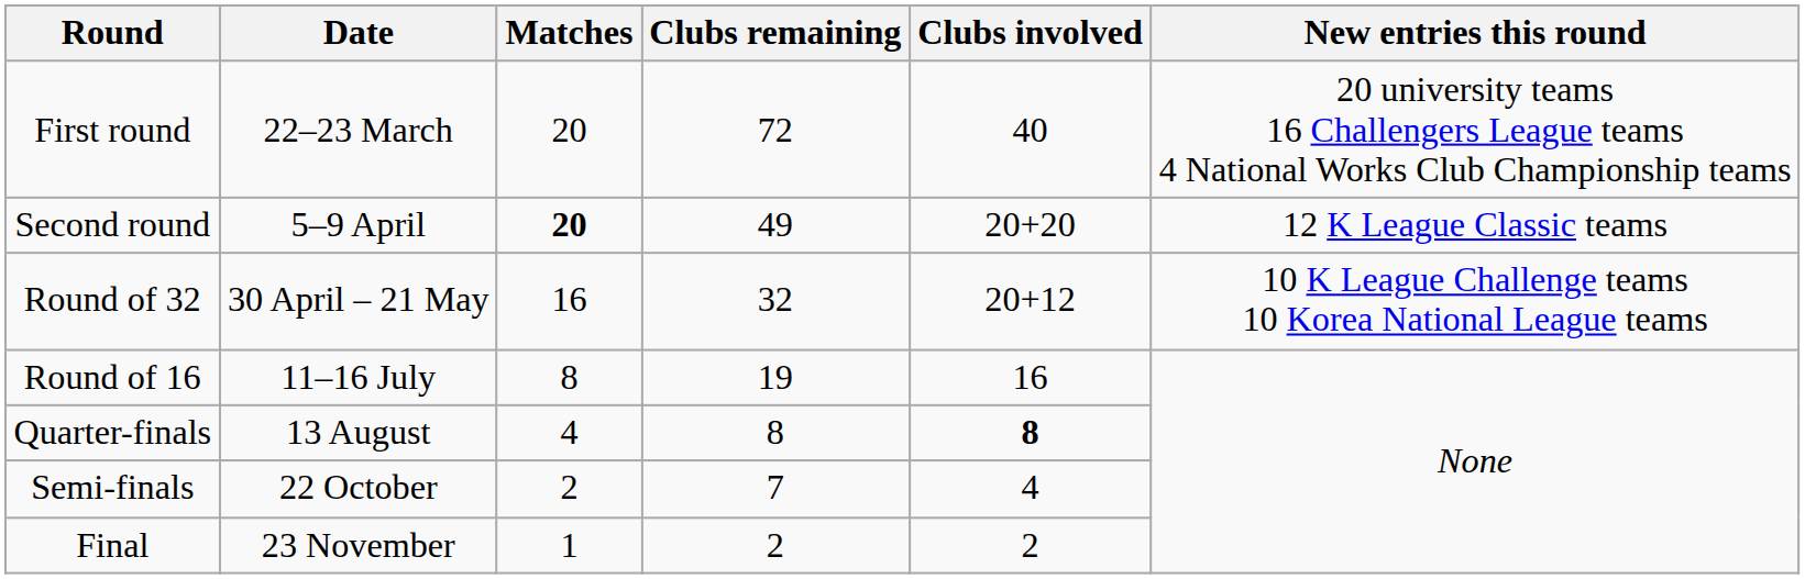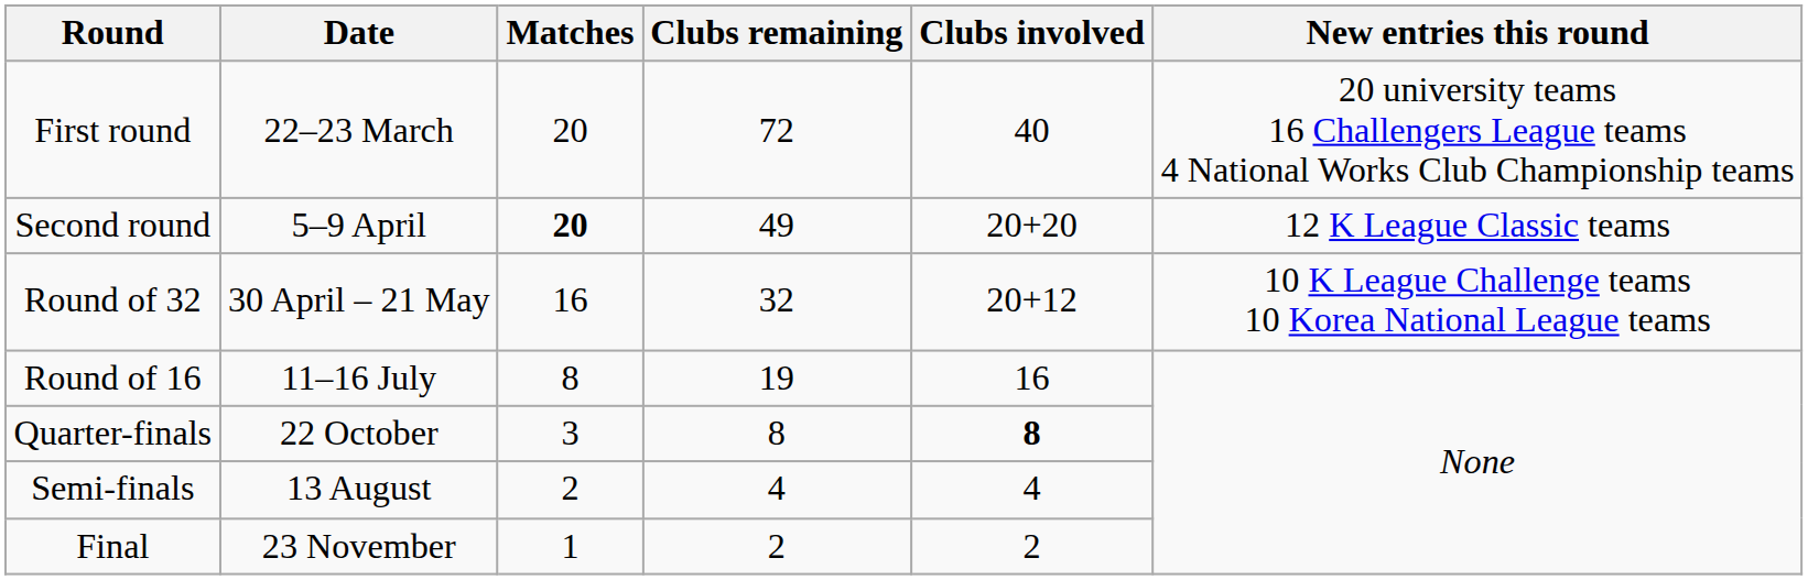Quarter-finals | Date: 13 August -> 22 October
Quarter-finals | Matches: 4 -> 3
Semi-finals | Date: 22 October -> 13 August
Semi-finals | Clubs remaining: 7 -> 4
